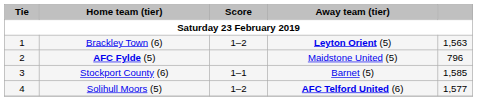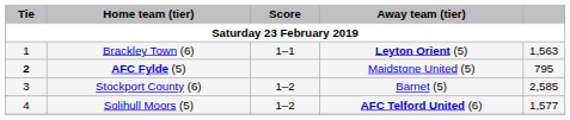Brackley Town (6) | Score: 1–2 -> 1–1
AFC Fylde (5) | Tie: normal -> bold
AFC Fylde (5) | column 5: 796 -> 795
Stockport County (6) | Score: 1–1 -> 1–2
Stockport County (6) | column 5: 1,585 -> 2,585
